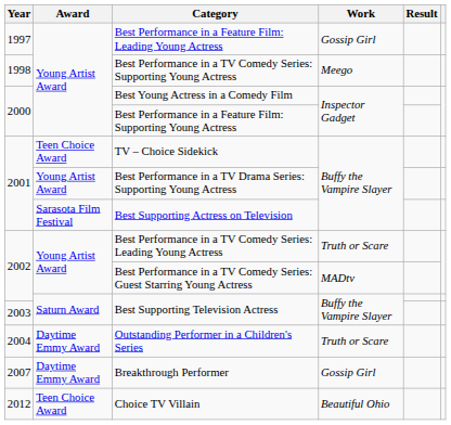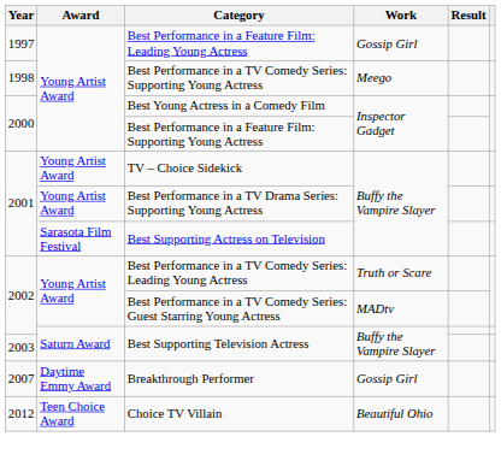TV – Choice Sidekick | Award: Teen Choice Award -> Young Artist Award
- row: 2004 | Daytime Emmy Award | Outstanding Performer in a Children's Series | Truth or Scare
